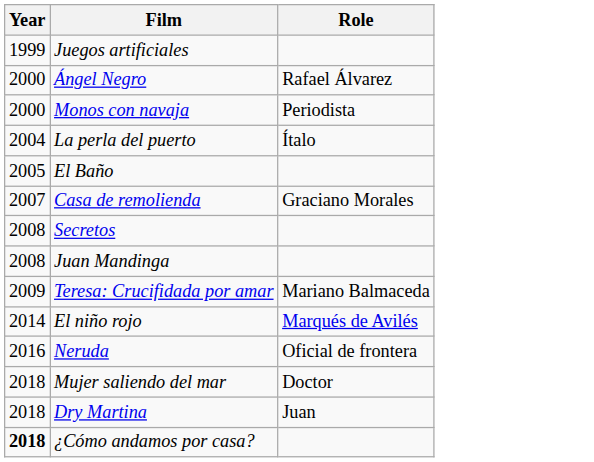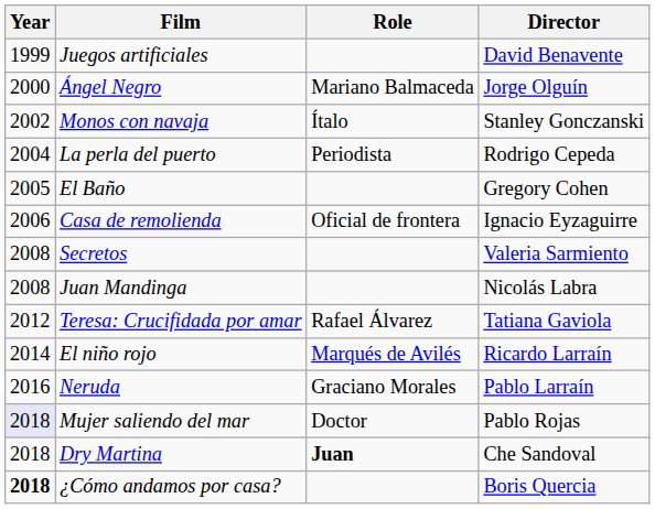+ column: Director | David Benavente | Jorge Olguín | Stanley Gonczanski | Rodrigo Cepeda | Gregory Cohen | Ignacio Eyzaguirre | Valeria Sarmiento | Nicolás Labra | Tatiana Gaviola | Ricardo Larraín | Pablo Larraín | Pablo Rojas | Che Sandoval | Boris Quercia
Ángel Negro | Role: Rafael Álvarez -> Mariano Balmaceda
Monos con navaja | Year: 2000 -> 2002
Monos con navaja | Role: Periodista -> Ítalo
La perla del puerto | Role: Ítalo -> Periodista
Casa de remolienda | Year: 2007 -> 2006
Casa de remolienda | Role: Graciano Morales -> Oficial de frontera
Teresa: Crucifidada por amar | Year: 2009 -> 2012
Teresa: Crucifidada por amar | Role: Mariano Balmaceda -> Rafael Álvarez
Neruda | Role: Oficial de frontera -> Graciano Morales
Mujer saliendo del mar | Year: no background -> lavender background
Dry Martina | Role: normal -> bold
